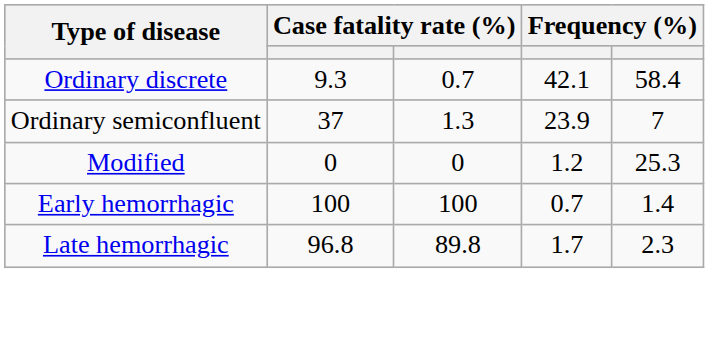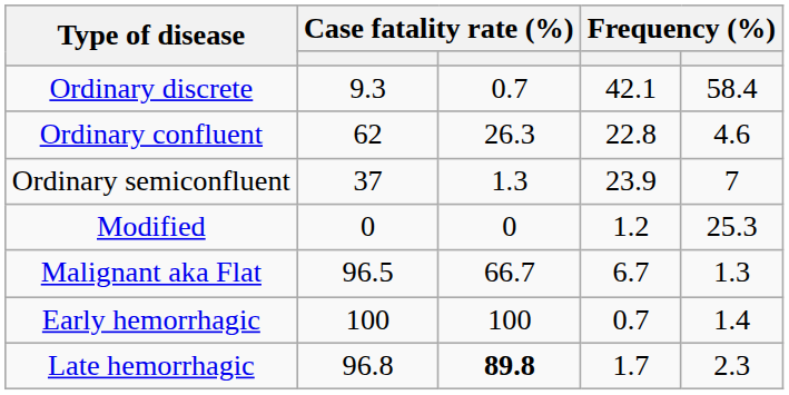+ row: Ordinary confluent | 62 | 26.3 | 22.8 | 4.6
+ row: Malignant aka Flat | 96.5 | 66.7 | 6.7 | 1.3
Late hemorrhagic | column 3: normal -> bold
